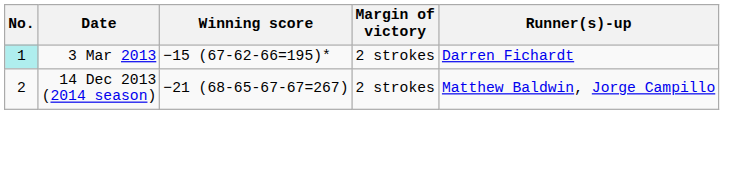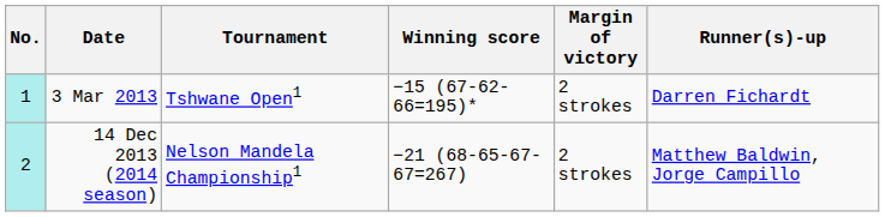+ column: Tournament | Tshwane Open1 | Nelson Mandela Championship1
14 Dec 2013 (2014 season) | No.: no background -> paleturquoise background
